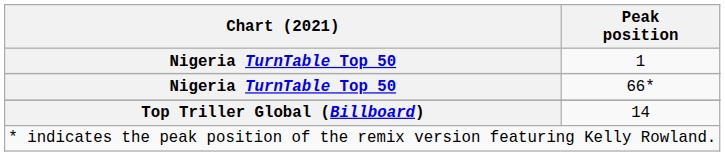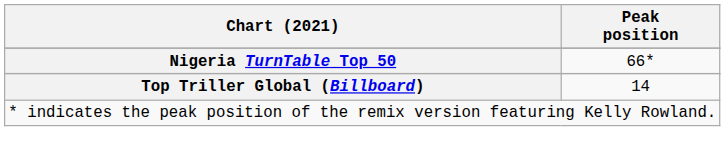- row: Nigeria TurnTable Top 50 | 1
